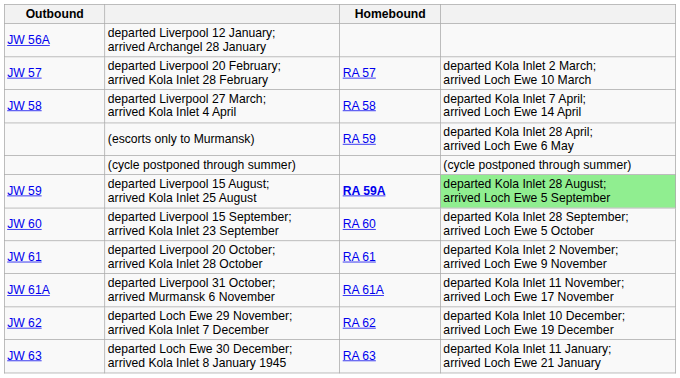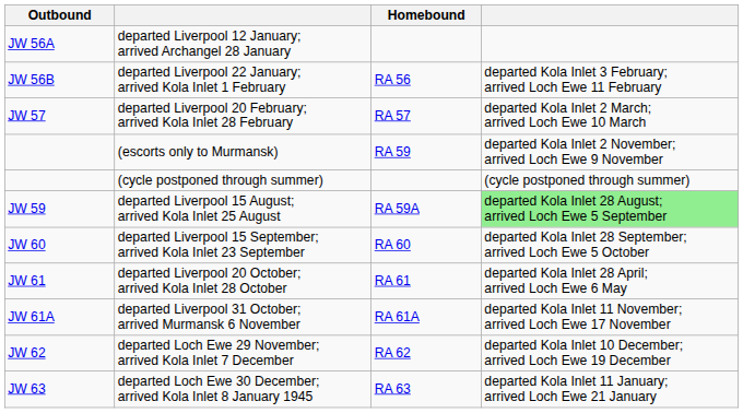+ row: JW 56B | departed Liverpool 22 January; arrived Kola Inlet 1 February | RA 56 | departed Kola Inlet 3 February; arrived Loch Ewe 11 February
- row: JW 58 | departed Liverpool 27 March; arrived Kola Inlet 4 April | RA 58 | departed Kola Inlet 7 April; arrived Loch Ewe 14 April
(escorts only to Murmansk) | column 4: departed Kola Inlet 28 April; arrived Loch Ewe 6 May -> departed Kola Inlet 2 November; arrived Loch Ewe 9 November
departed Liverpool 15 August; arrived Kola Inlet 25 August | Homebound: bold -> normal
departed Liverpool 20 October; arrived Kola Inlet 28 October | column 4: departed Kola Inlet 2 November; arrived Loch Ewe 9 November -> departed Kola Inlet 28 April; arrived Loch Ewe 6 May
